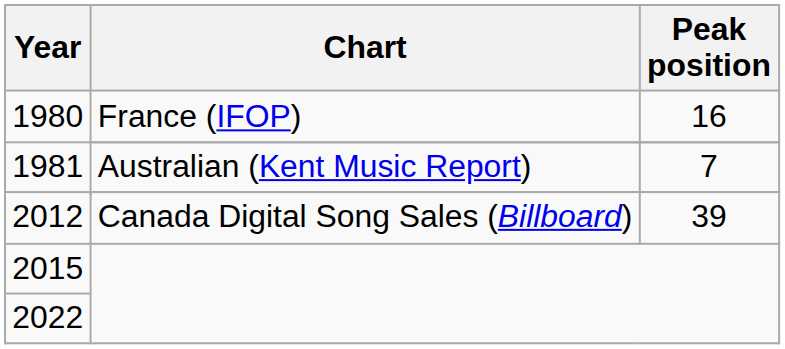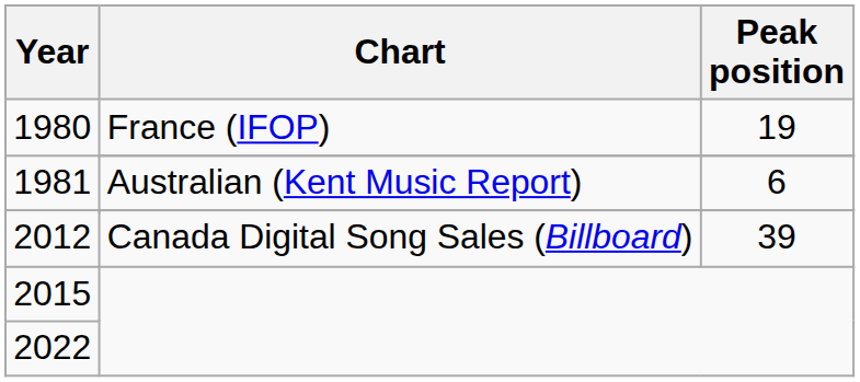1980 | Peak position: 16 -> 19
1981 / Australian (Kent Music Report) | Peak position: 7 -> 6
